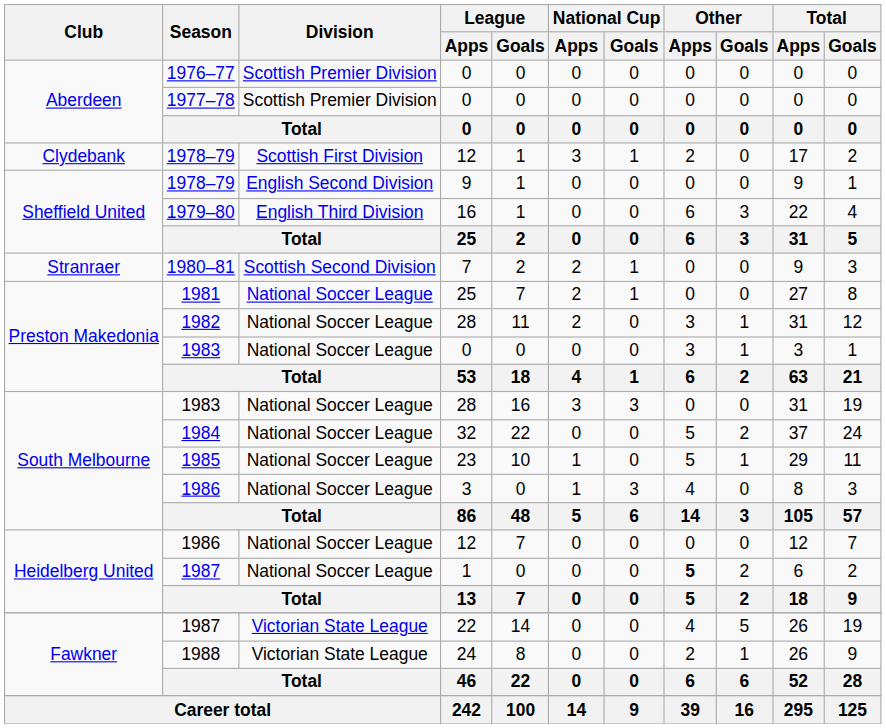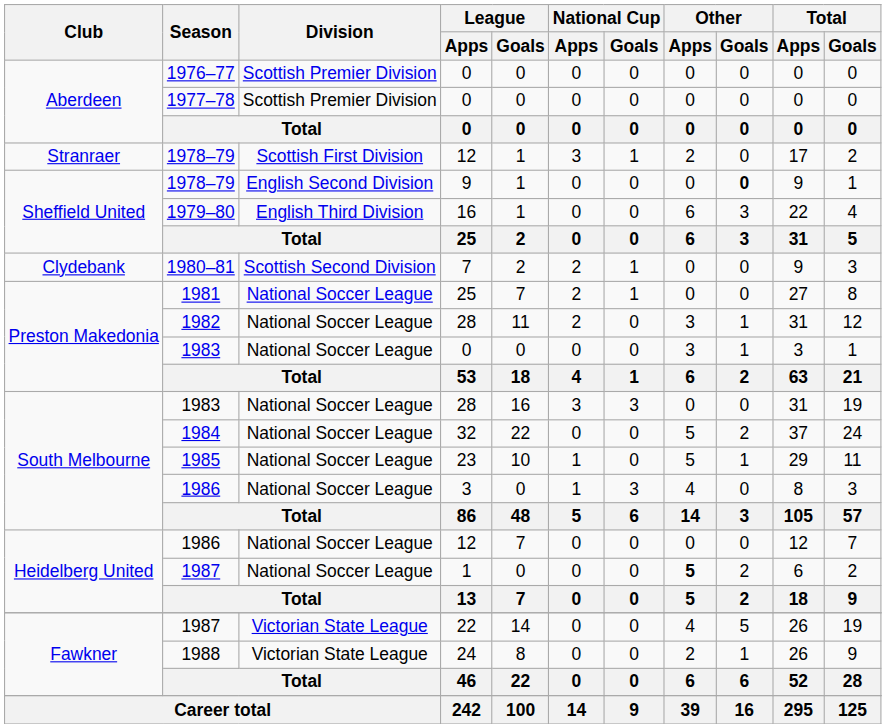1978–79 / 12 | Club: Clydebank -> Stranraer
1978–79 / 9 | Other / Goals: normal -> bold
1980–81 | Club: Stranraer -> Clydebank
